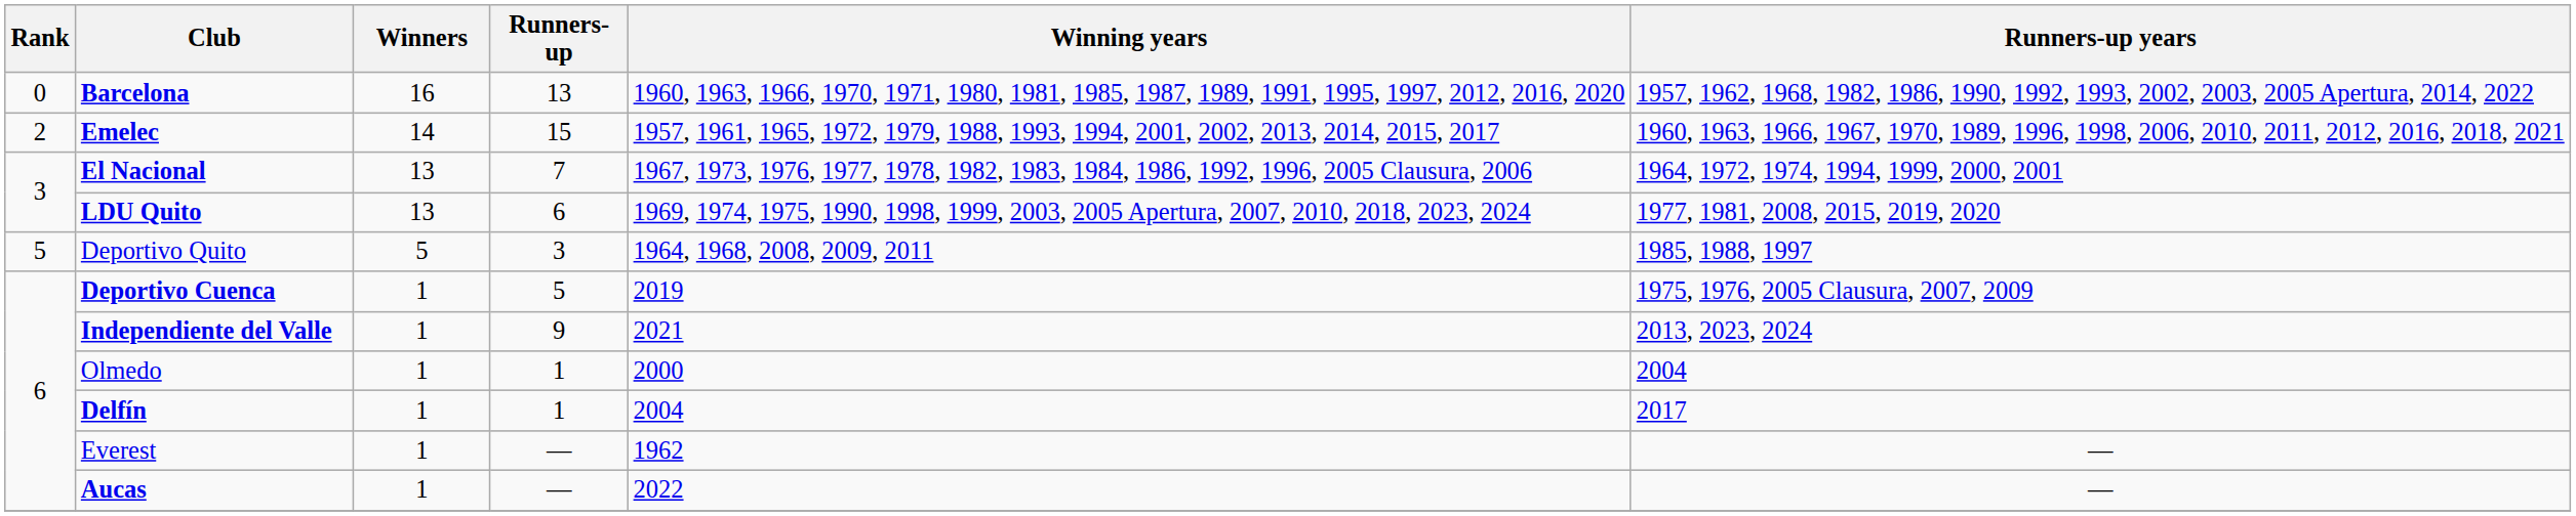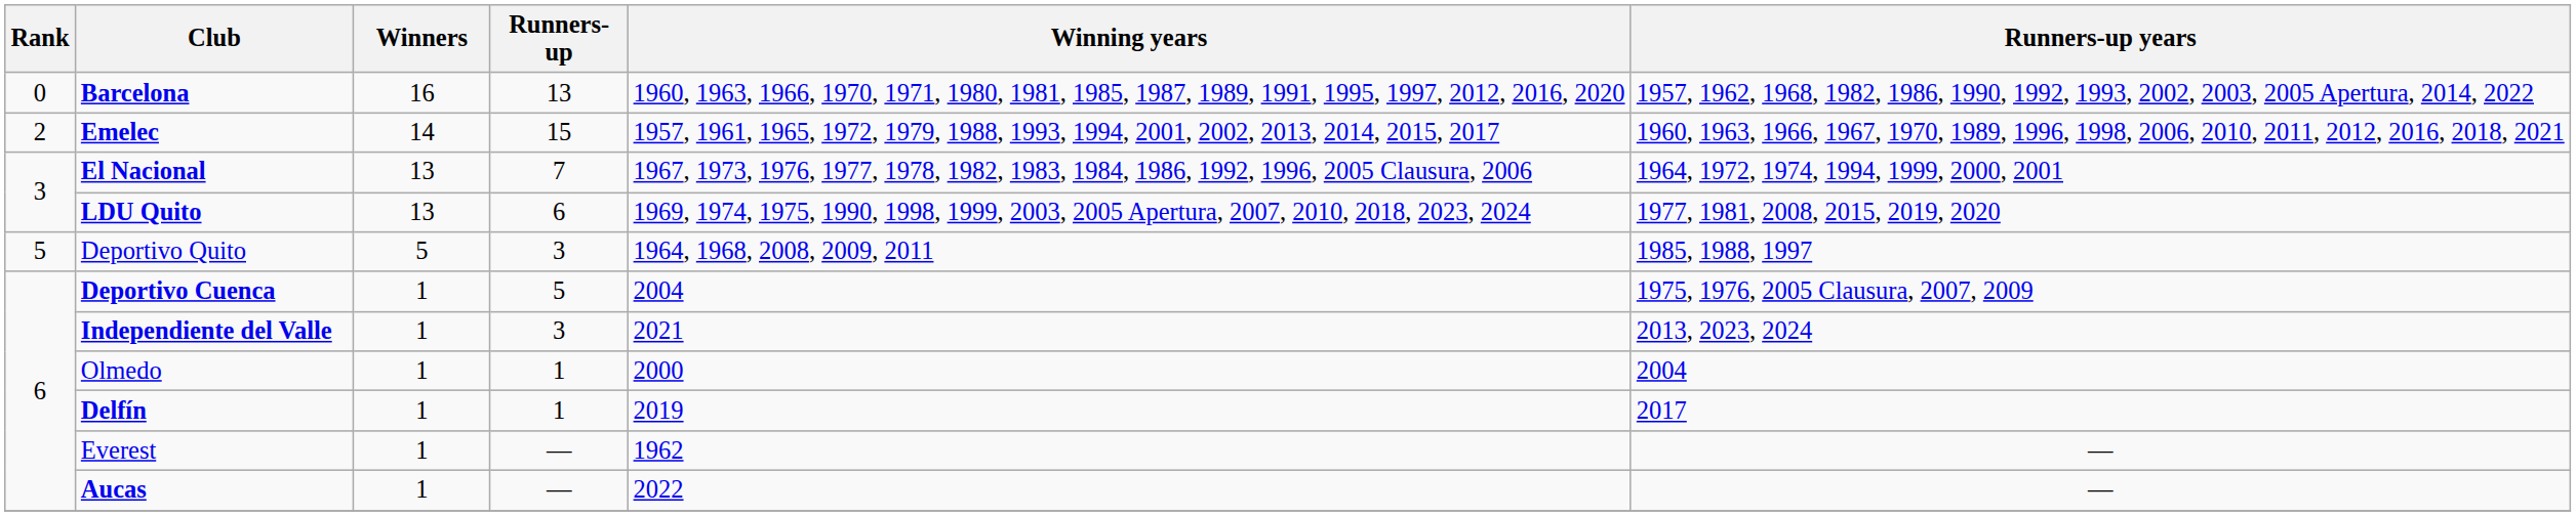Deportivo Cuenca | Winning years: 2019 -> 2004
Independiente del Valle | Runners-up: 9 -> 3
Delfín | Winning years: 2004 -> 2019
